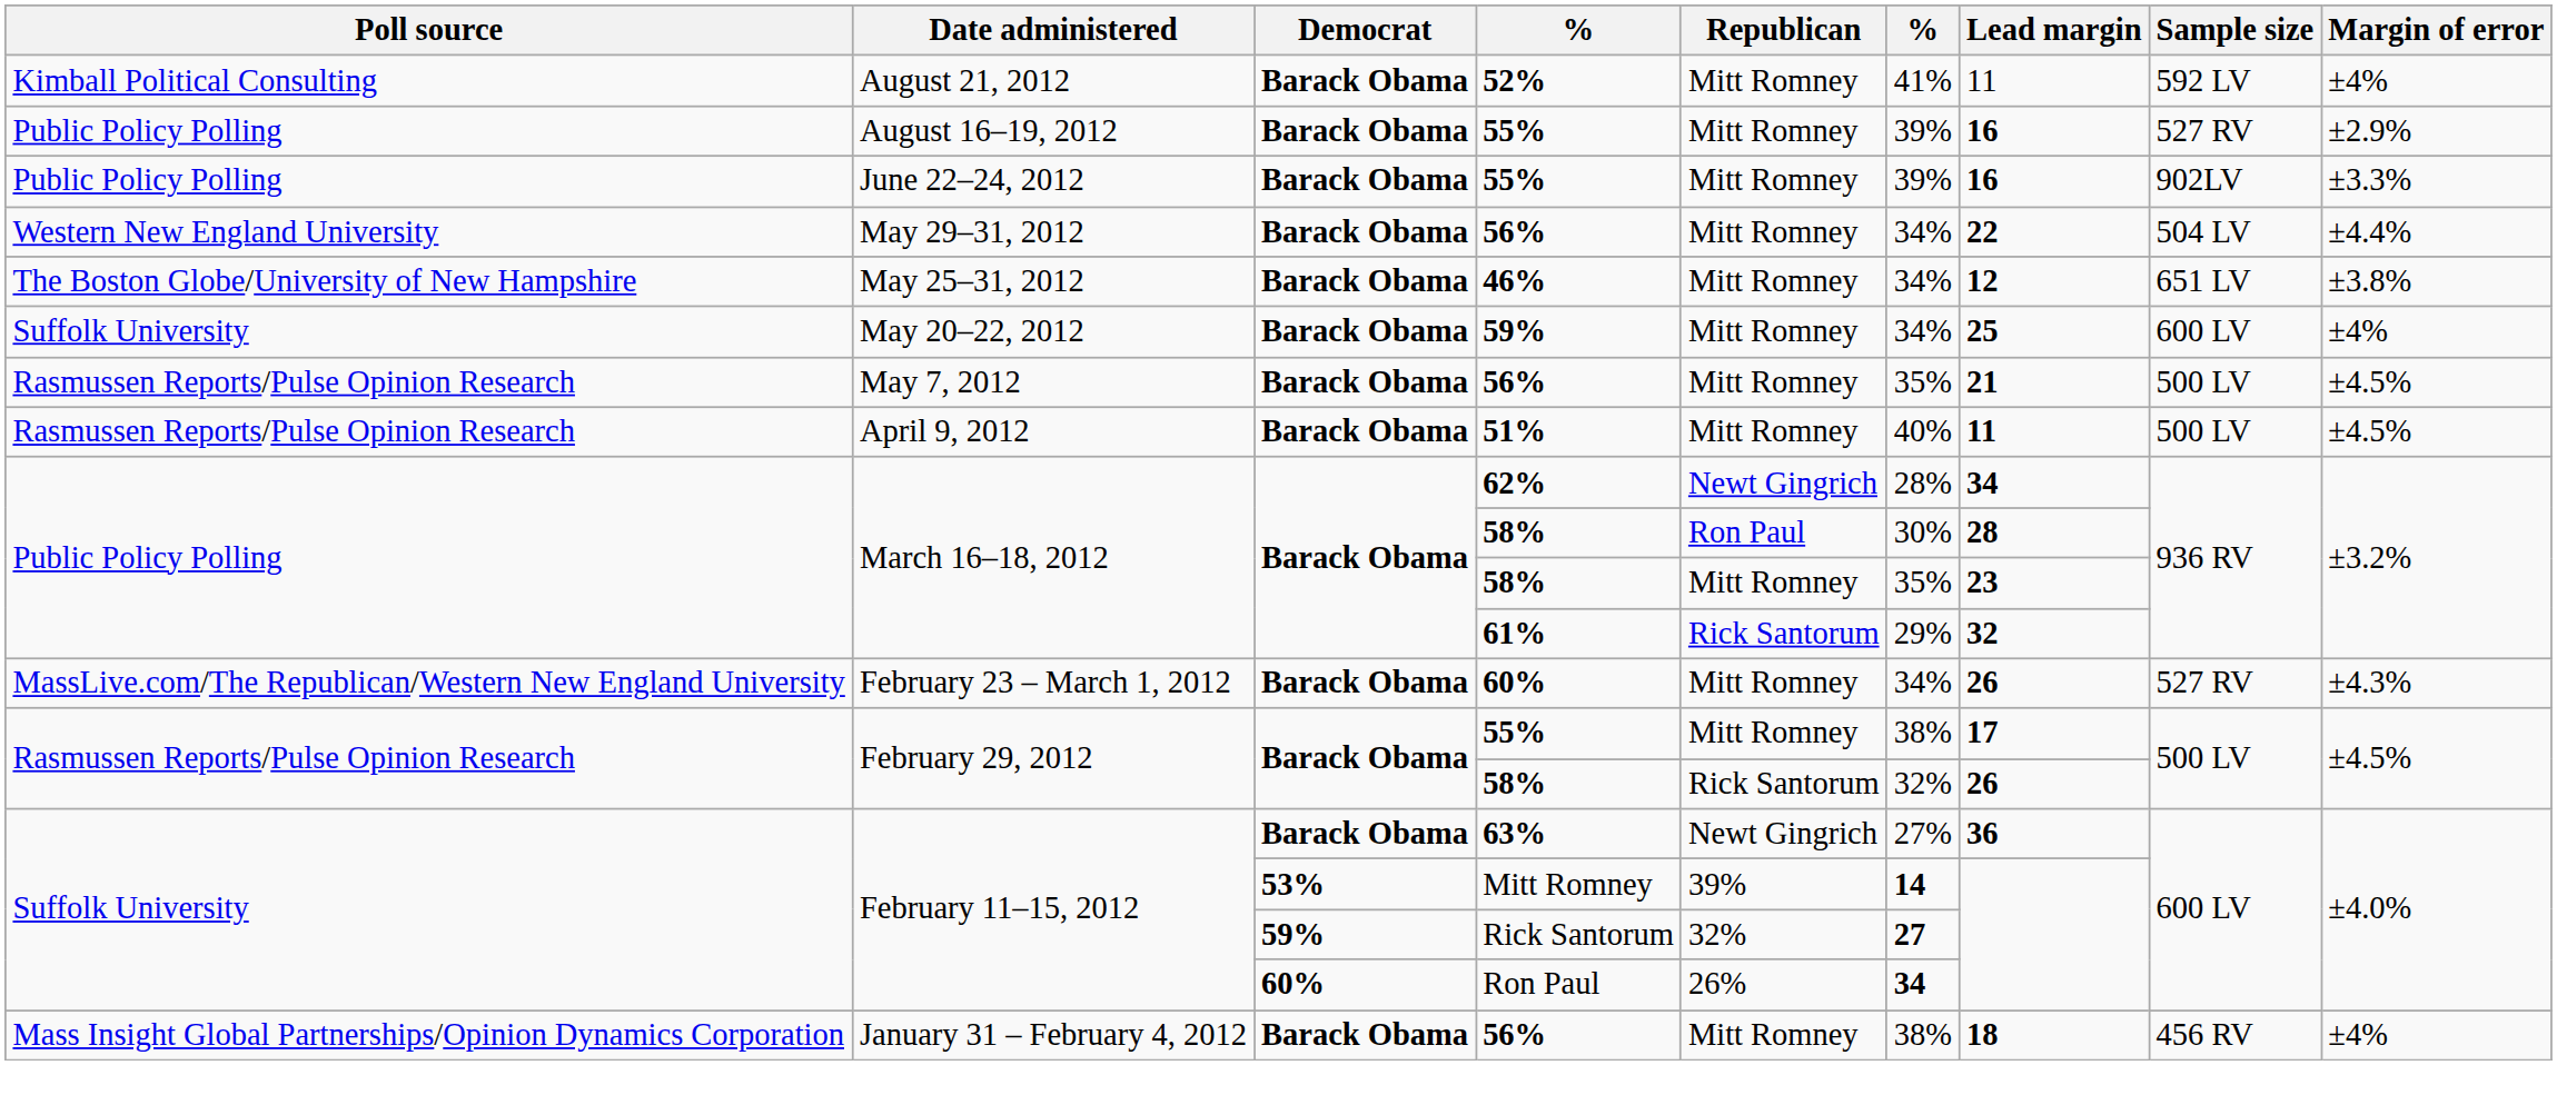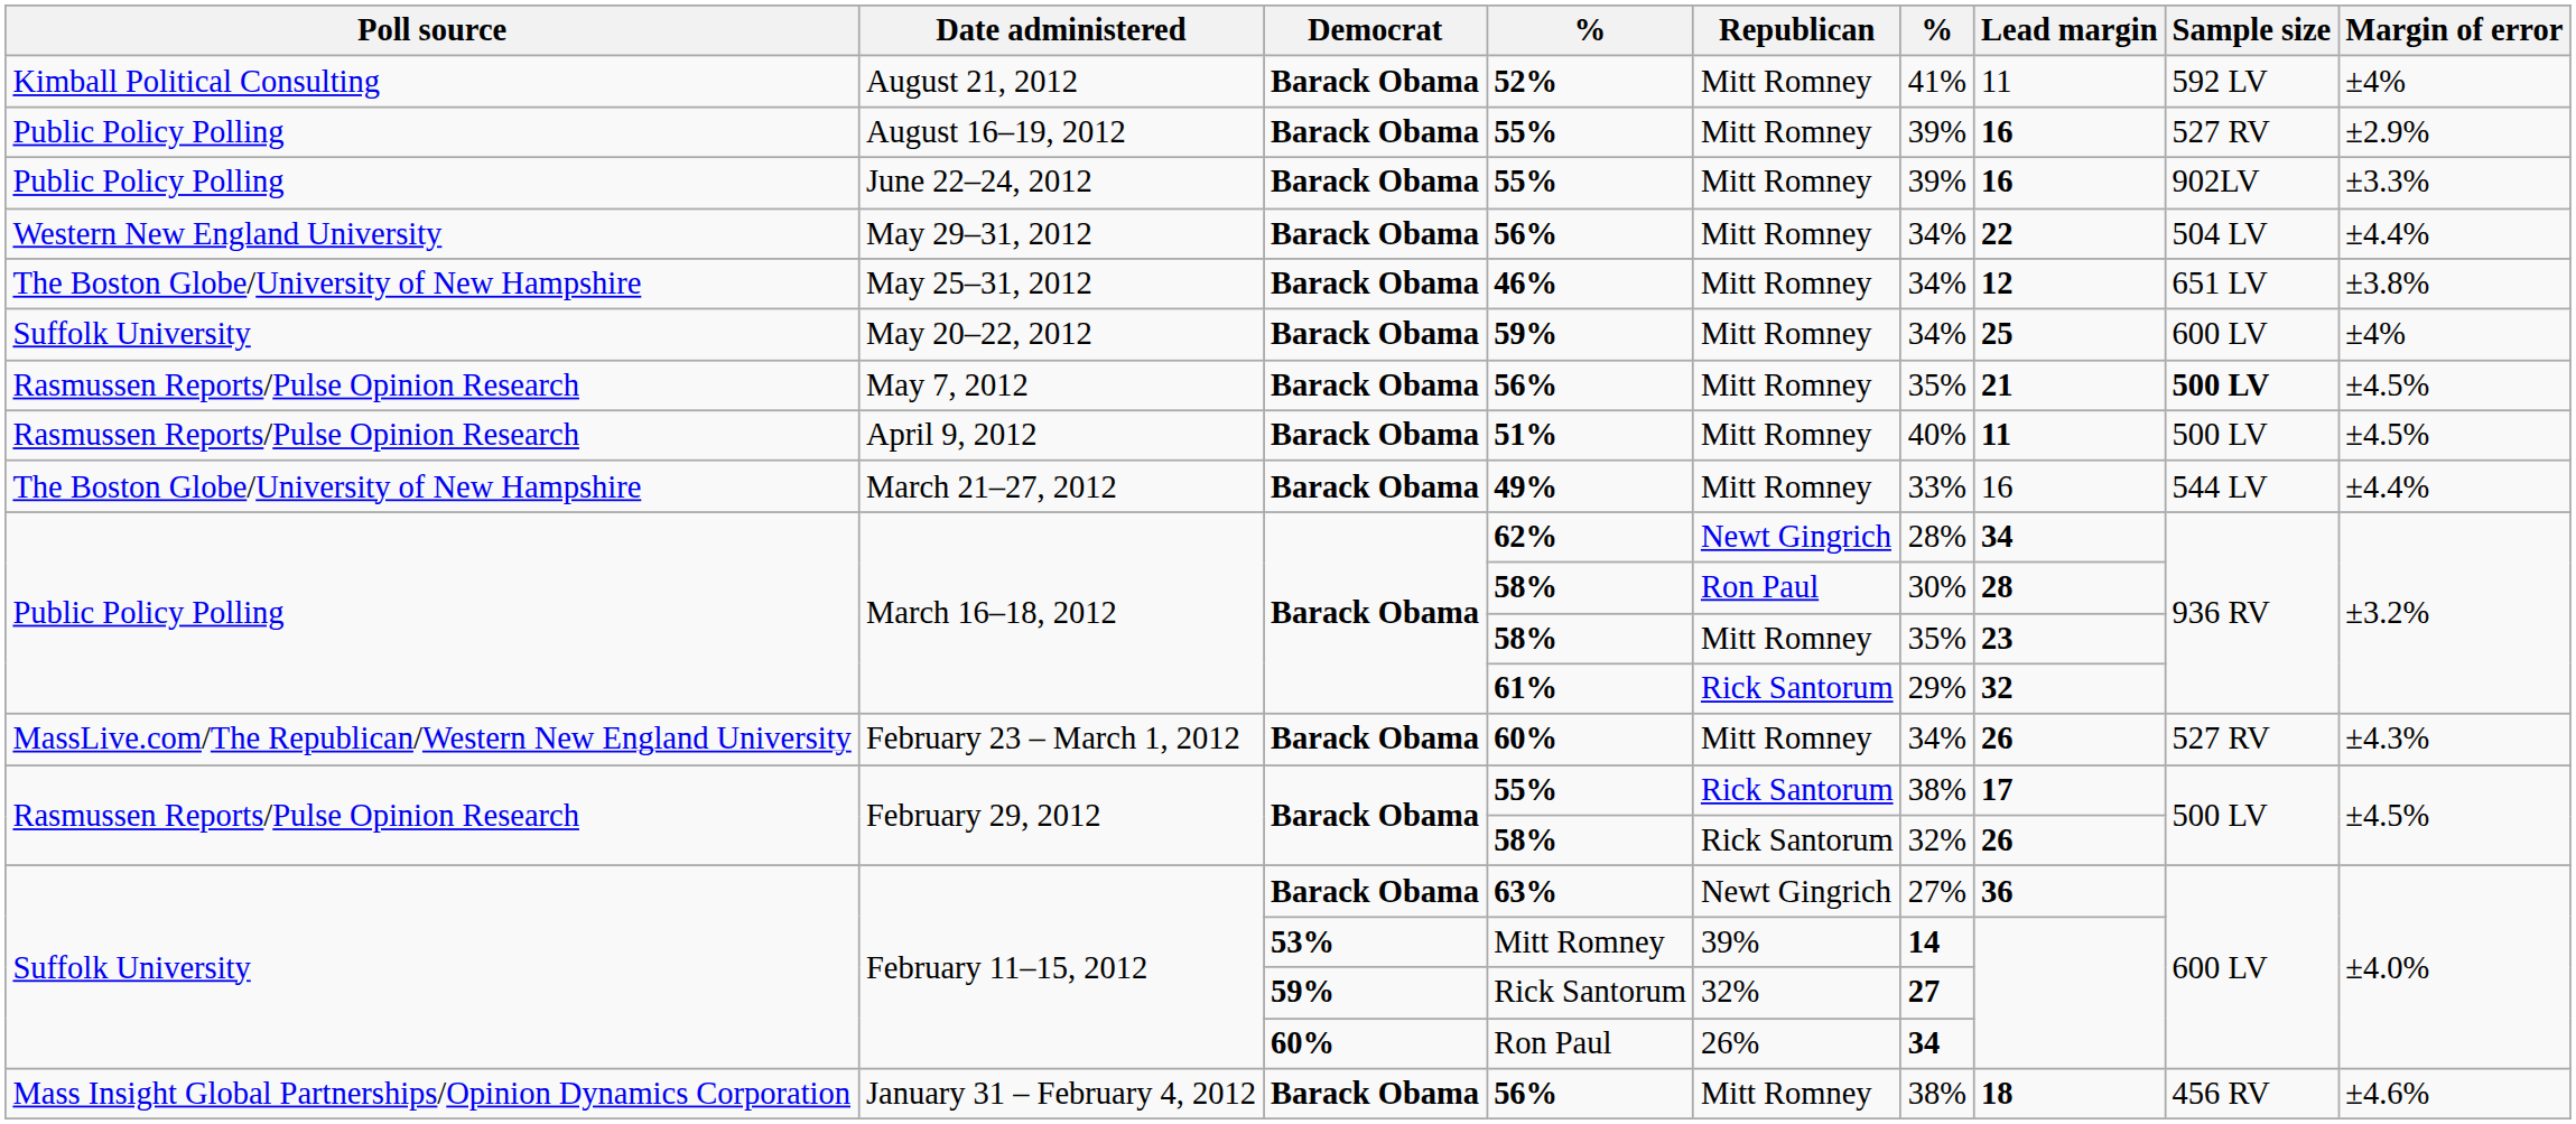May 7, 2012 / 56% | Sample size: normal -> bold
+ row: The Boston Globe/University of New Hampshire | March 21–27, 2012 | Barack Obama | 49% | Mitt Romney | 33% | 16 | 544 LV | ±4.4%
February 29, 2012 / 55% | Republican: Mitt Romney -> Rick Santorum
January 31 – February 4, 2012 / 56% | Margin of error: ±4% -> ±4.6%
